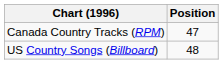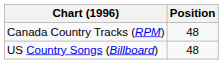Canada Country Tracks (RPM) | Position: 47 -> 48
